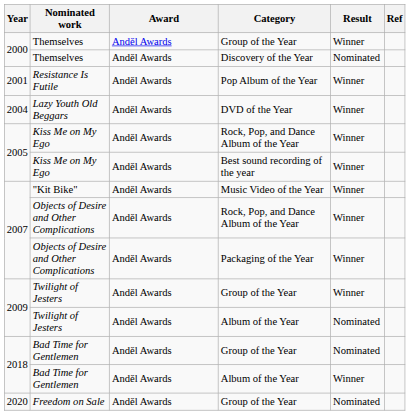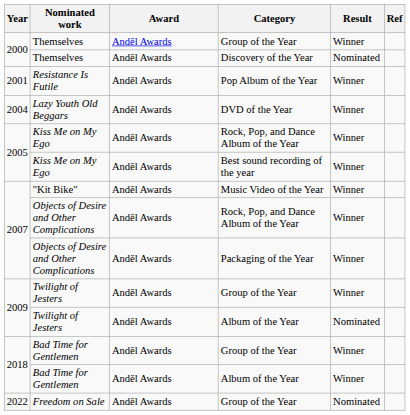Bad Time for Gentlemen / Group of the Year | Result: Nominated -> Winner
Freedom on Sale | Year: 2020 -> 2022
